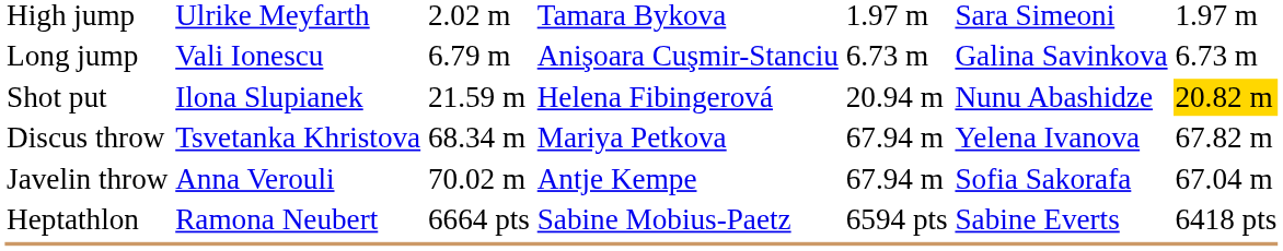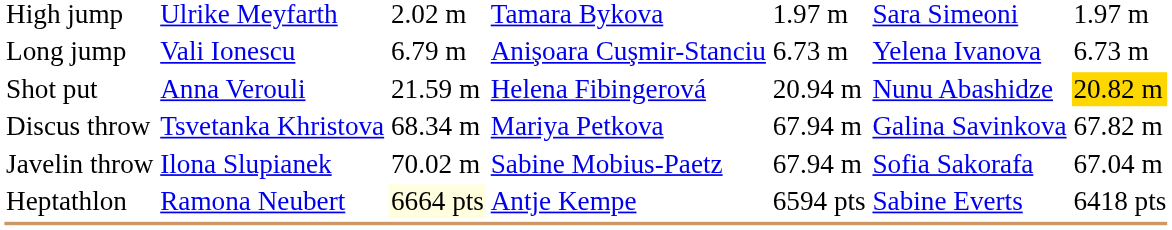Long jump | column 6: Galina Savinkova -> Yelena Ivanova
Shot put | column 2: Ilona Slupianek -> Anna Verouli
Discus throw | column 6: Yelena Ivanova -> Galina Savinkova
Javelin throw | column 2: Anna Verouli -> Ilona Slupianek
Javelin throw | column 4: Antje Kempe -> Sabine Mobius-Paetz
Heptathlon | column 3: no background -> lightyellow background
Heptathlon | column 4: Sabine Mobius-Paetz -> Antje Kempe
